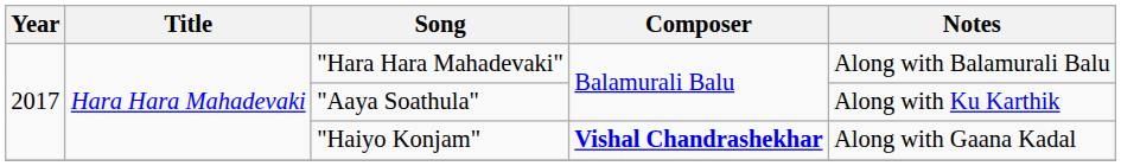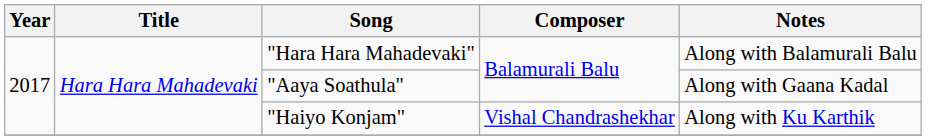"Aaya Soathula" | Notes: Along with Ku Karthik -> Along with Gaana Kadal
"Haiyo Konjam" | Composer: bold -> normal
"Haiyo Konjam" | Notes: Along with Gaana Kadal -> Along with Ku Karthik
